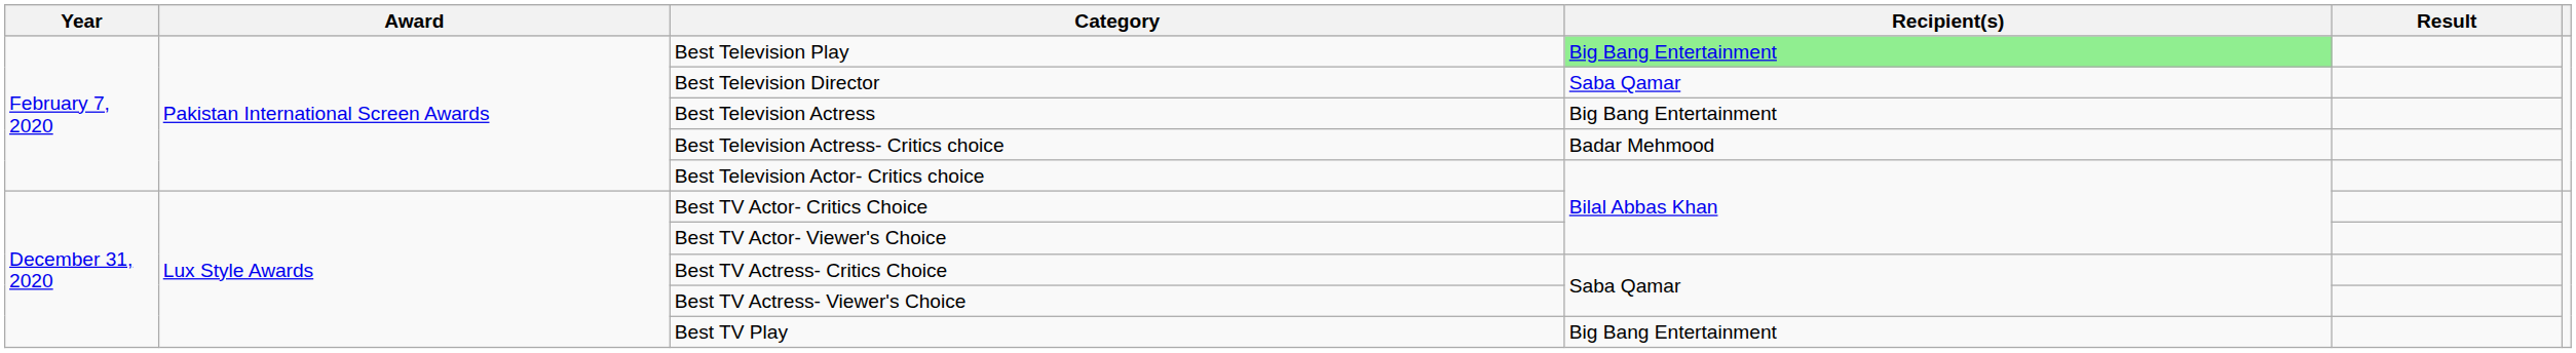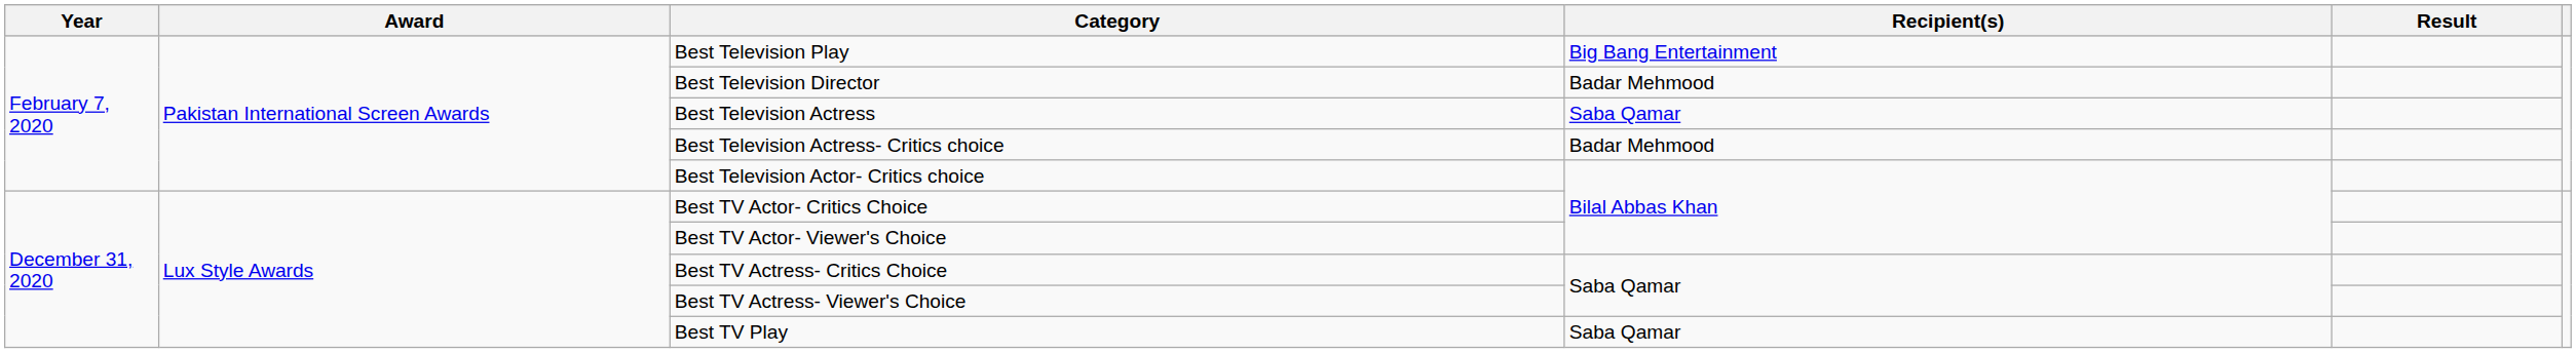Best Television Play | Recipient(s): lightgreen background -> no background
Best Television Director | Recipient(s): Saba Qamar -> Badar Mehmood
Best Television Actress | Recipient(s): Big Bang Entertainment -> Saba Qamar
Best TV Play | Recipient(s): Big Bang Entertainment -> Saba Qamar
